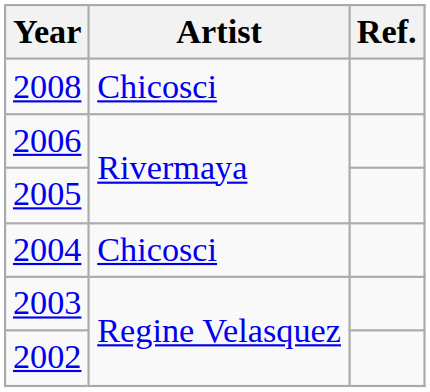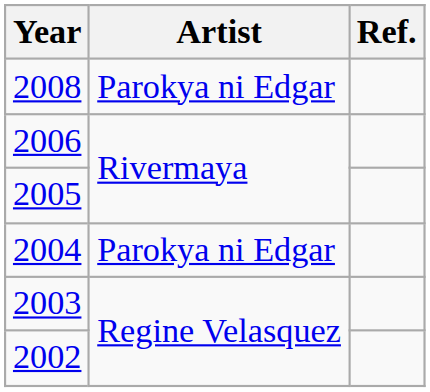2008 | Artist: Chicosci -> Parokya ni Edgar
2004 | Artist: Chicosci -> Parokya ni Edgar
